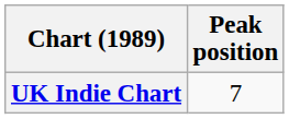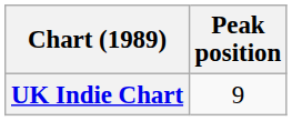UK Indie Chart | Peak position: 7 -> 9
